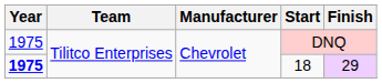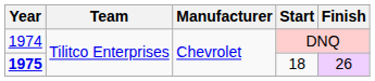DNQ | Year: 1975 -> 1974
18 | Finish: 29 -> 26
